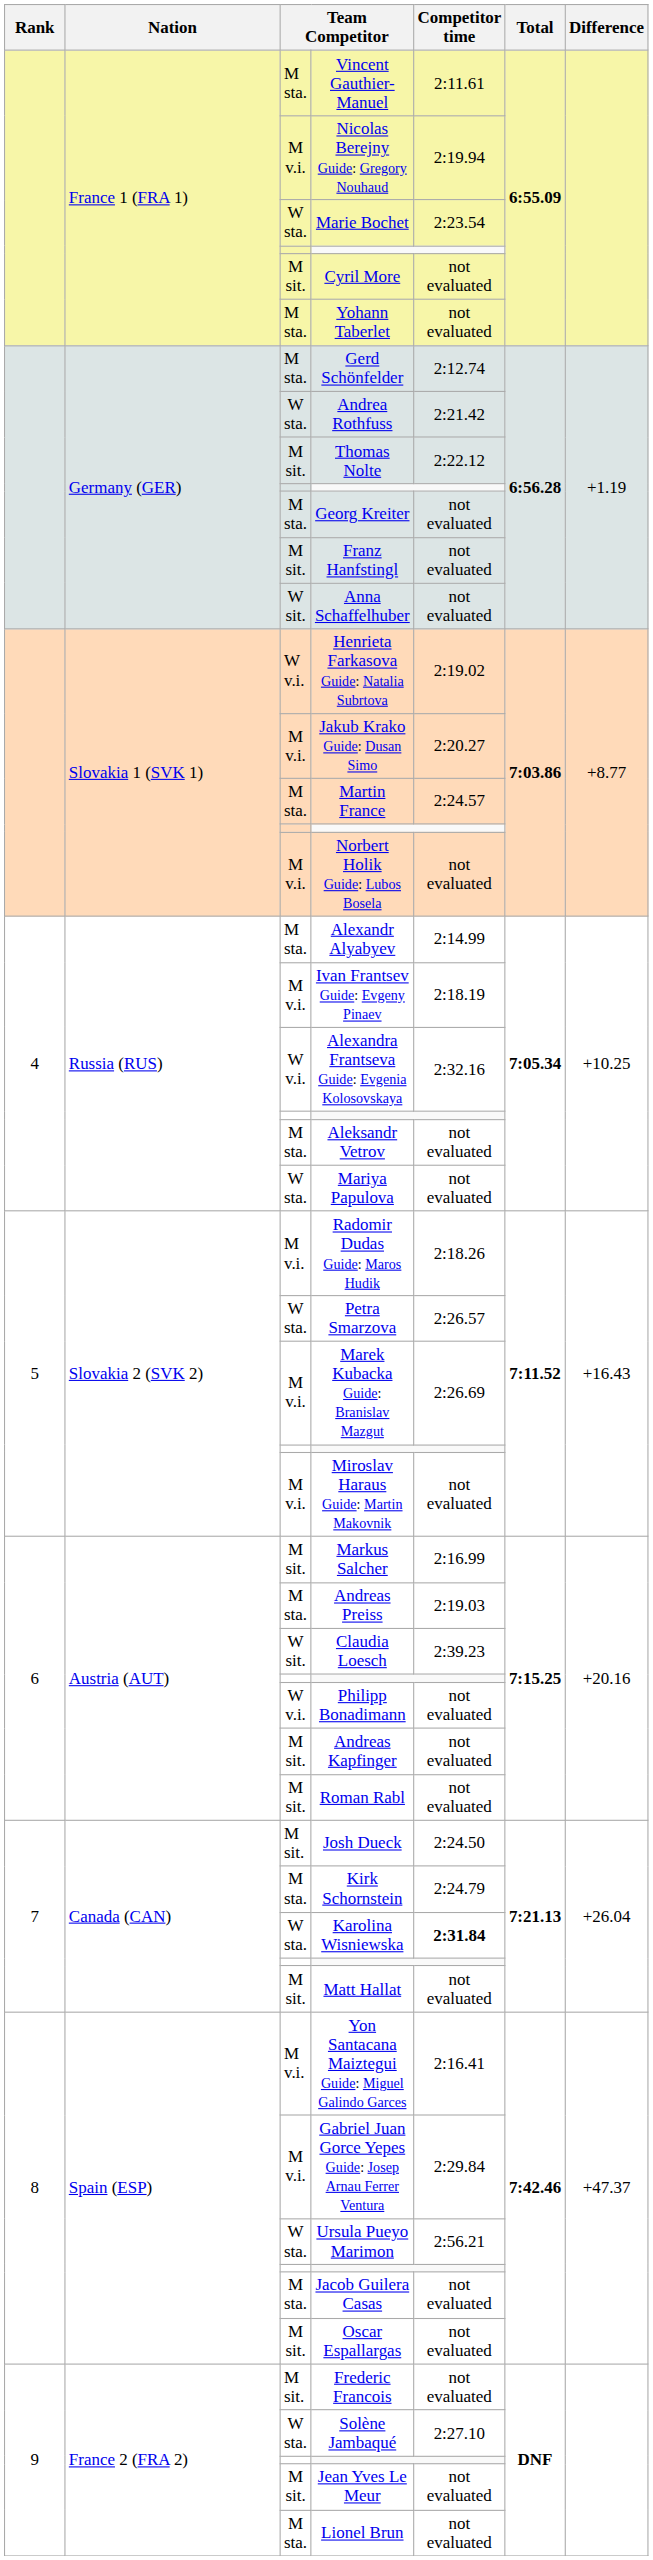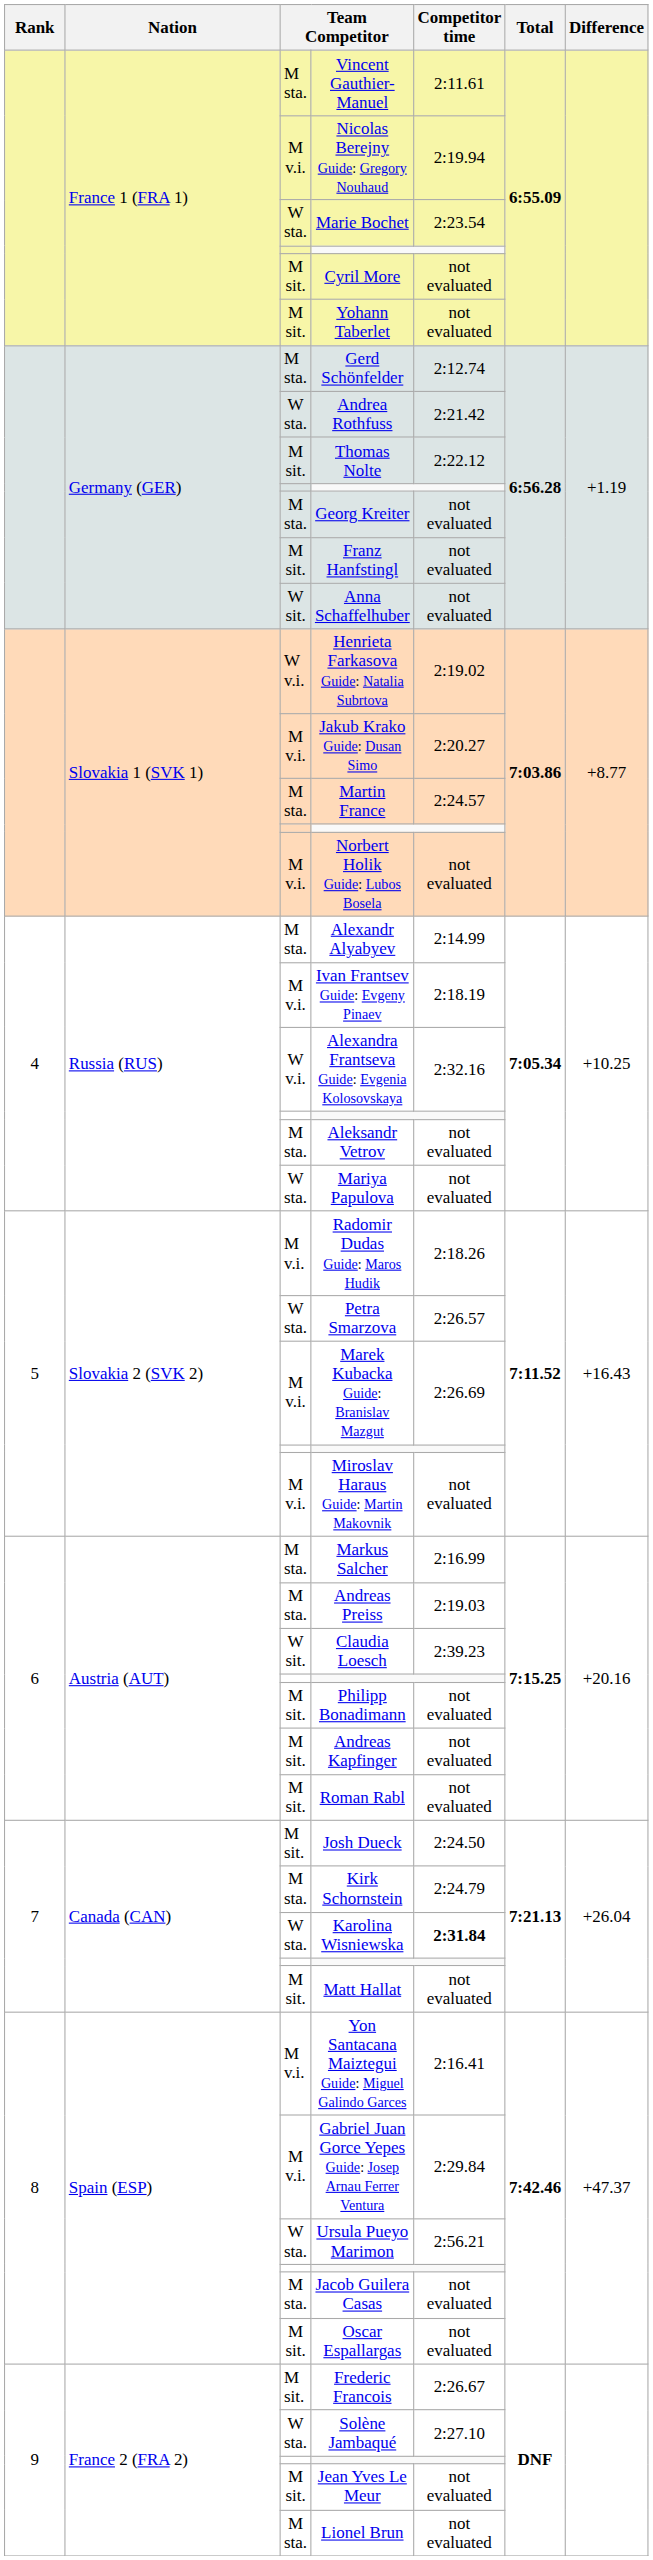Yohann Taberlet | column 3: M sta. -> M sit.
Markus Salcher | column 3: M sit. -> M sta.
Philipp Bonadimann | column 3: W v.i. -> M sit.
Frederic Francois | Competitor time: not evaluated -> 2:26.67
